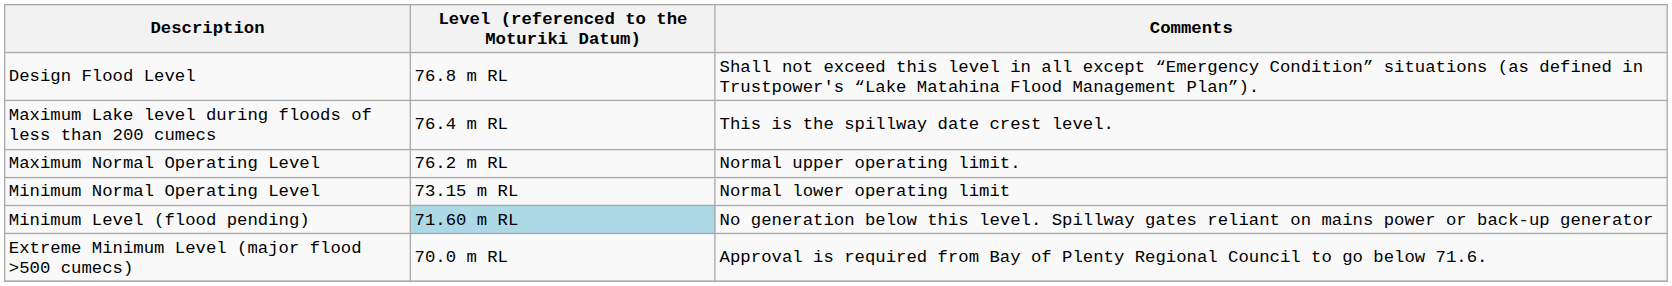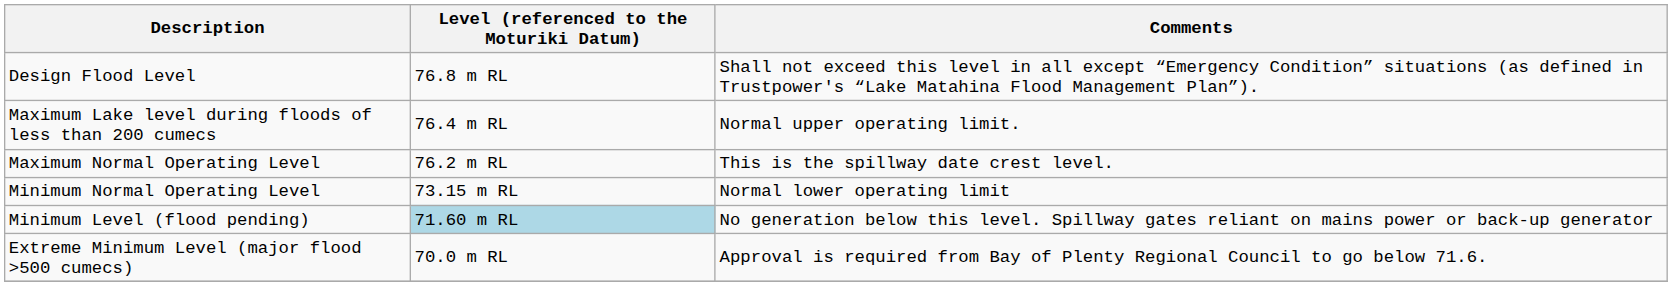Maximum Lake level during floods of less than 200 cumecs | Comments: This is the spillway date crest level. -> Normal upper operating limit.
Maximum Normal Operating Level | Comments: Normal upper operating limit. -> This is the spillway date crest level.
